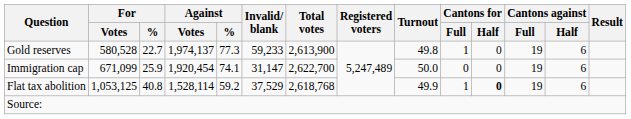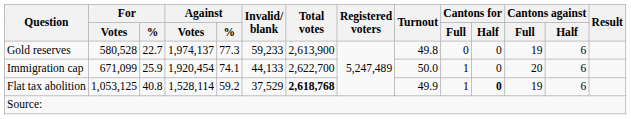Gold reserves | Cantons for / Full: 1 -> 0
Immigration cap | Invalid/ blank: 31,147 -> 44,133
Immigration cap | Cantons for / Full: 0 -> 1
Immigration cap | Cantons against / Full: 19 -> 20
Flat tax abolition | Total votes: normal -> bold
